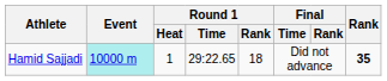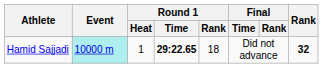Hamid Sajjadi | Round 1 / Time: normal -> bold
Hamid Sajjadi | Rank: 35 -> 32
